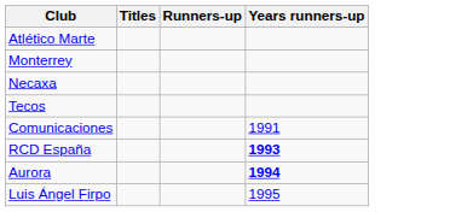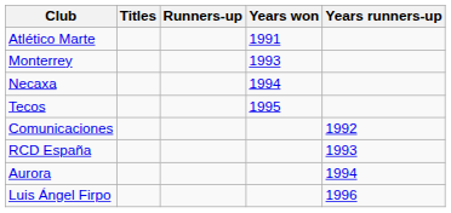+ column: Years won | 1991 | 1993 | 1994 | 1995
Comunicaciones | Years runners-up: 1991 -> 1992
RCD España | Years runners-up: bold -> normal
Aurora | Years runners-up: bold -> normal
Luis Ángel Firpo | Years runners-up: 1995 -> 1996
